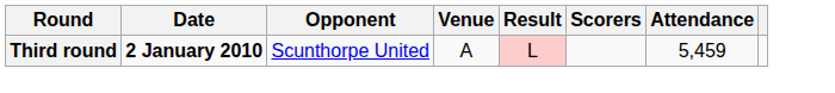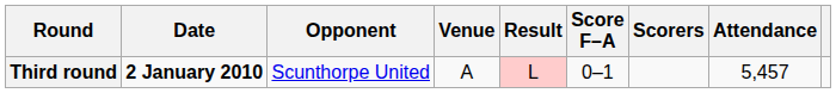+ column: Score F–A | 0–1
Third round | Attendance: 5,459 -> 5,457
